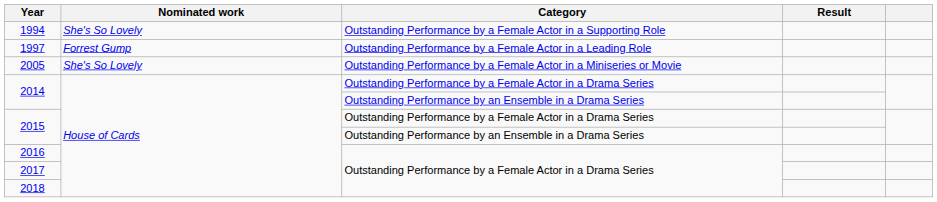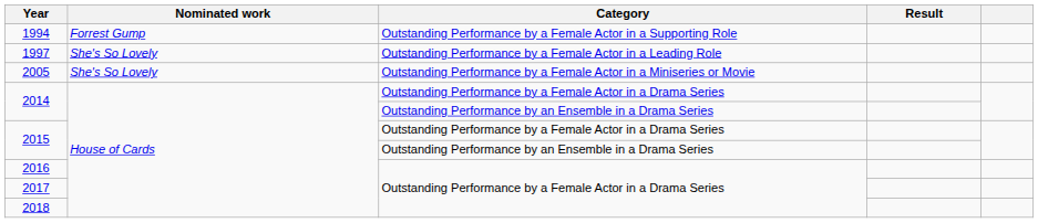1994 | Nominated work: She's So Lovely -> Forrest Gump
1997 | Nominated work: Forrest Gump -> She's So Lovely
